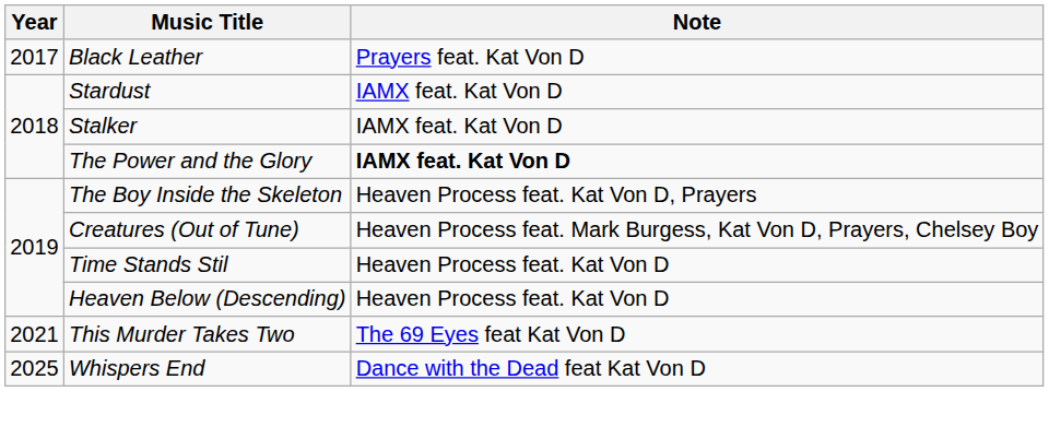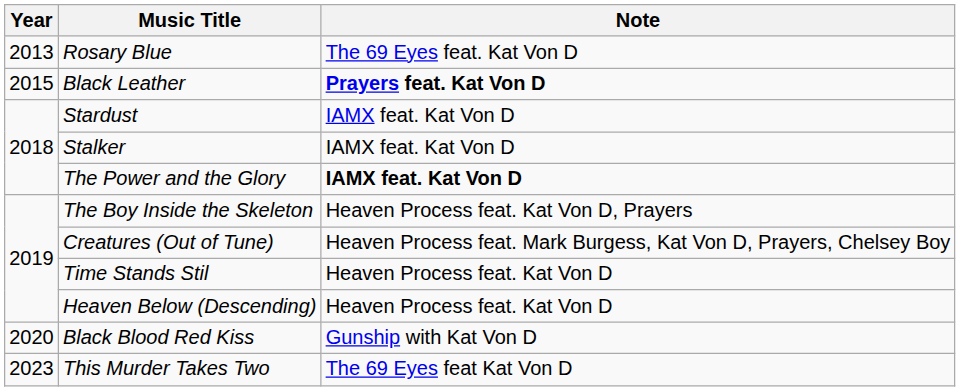+ row: 2013 | Rosary Blue | The 69 Eyes feat. Kat Von D
Black Leather | Year: 2017 -> 2015
Black Leather | Note: normal -> bold
+ row: 2020 | Black Blood Red Kiss | Gunship with Kat Von D
This Murder Takes Two | Year: 2021 -> 2023
- row: 2025 | Whispers End | Dance with the Dead feat Kat Von D
